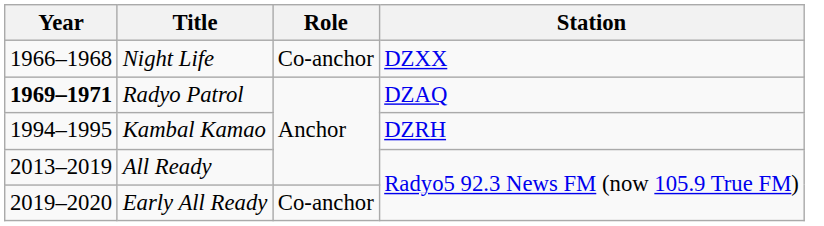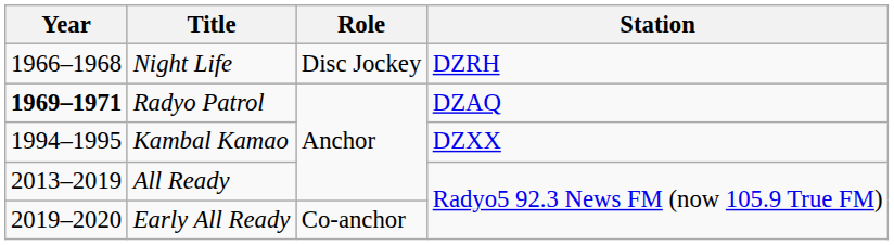Night Life | Role: Co-anchor -> Disc Jockey
Night Life | Station: DZXX -> DZRH
Kambal Kamao | Station: DZRH -> DZXX
